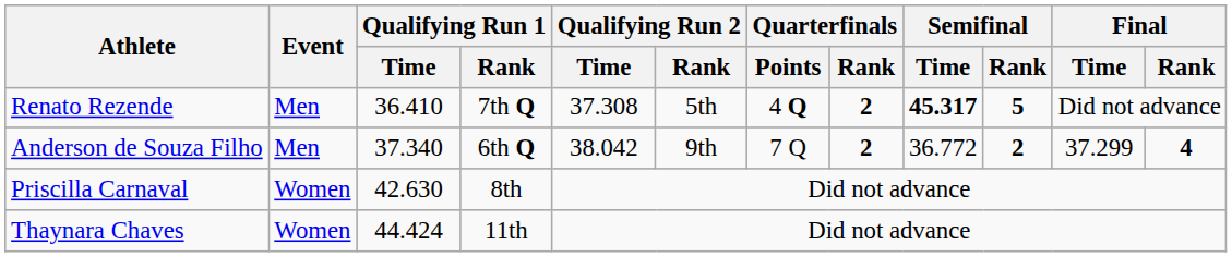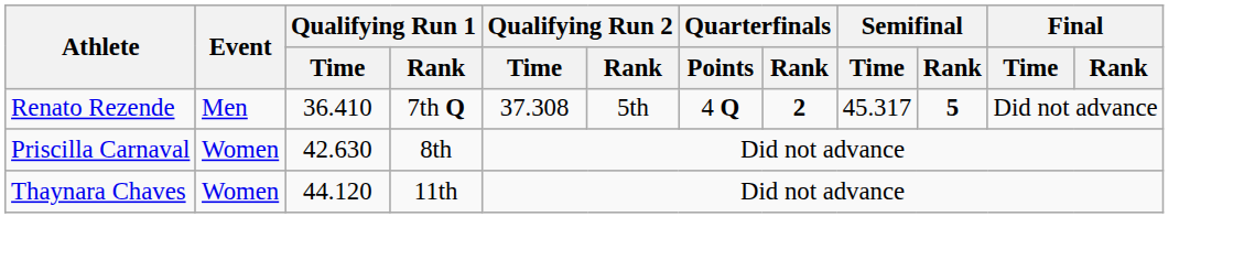Renato Rezende | Semifinal / Time: bold -> normal
- row: Anderson de Souza Filho | Men | 37.340 | 6th Q | 38.042 | 9th | 7 Q | 2 | 36.772 | 2 | 37.299 | 4
Thaynara Chaves | Qualifying Run 1 / Time: 44.424 -> 44.120
